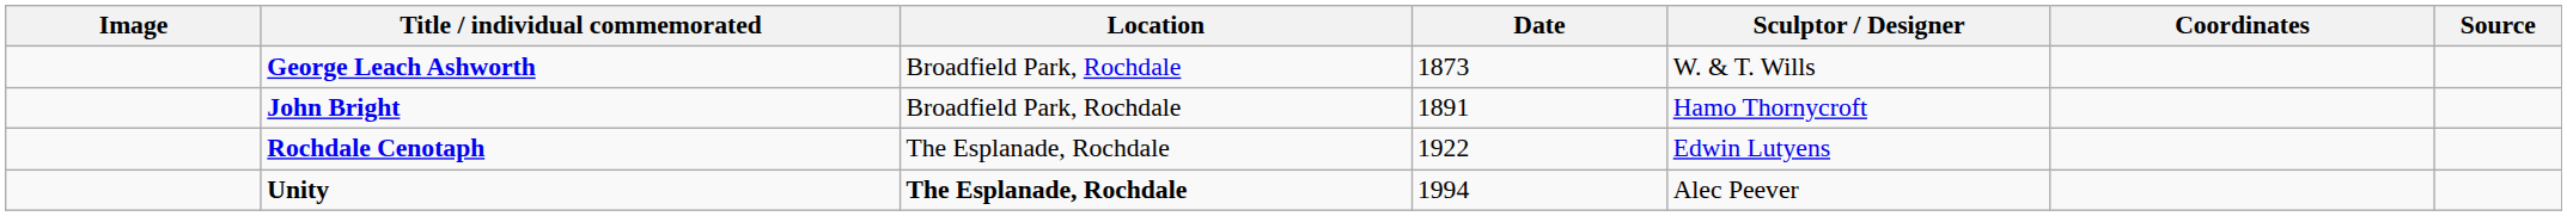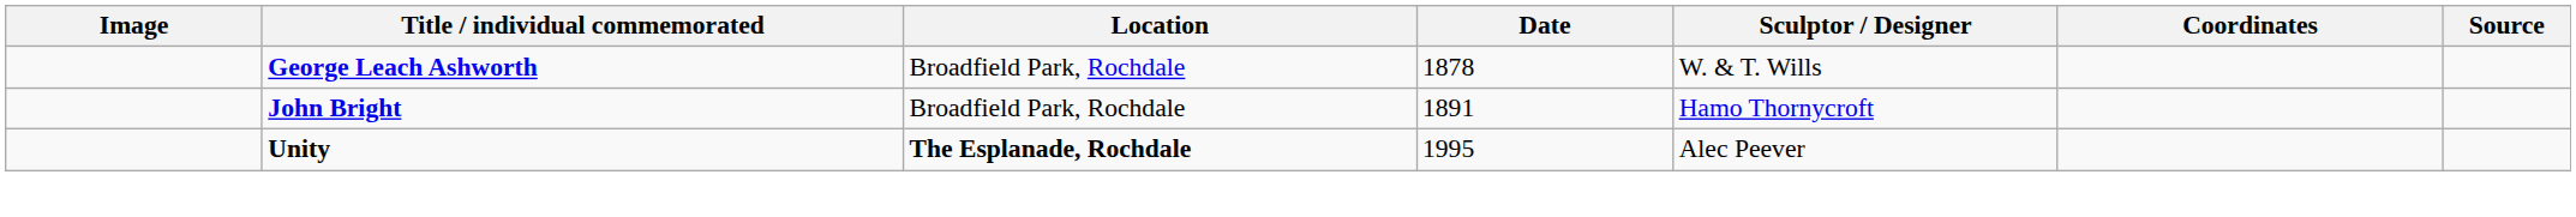George Leach Ashworth | Date: 1873 -> 1878
- row: Rochdale Cenotaph | The Esplanade, Rochdale | 1922 | Edwin Lutyens
Unity | Date: 1994 -> 1995
